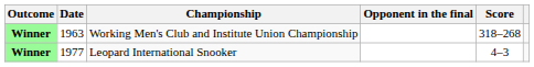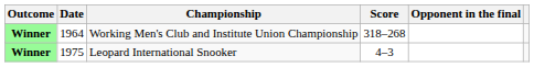columns swapped: Opponent in the final <-> Score
Working Men's Club and Institute Union Championship | Date: 1963 -> 1964
Leopard International Snooker | Date: 1977 -> 1975
